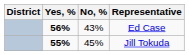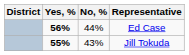Ed Case | No, %: 43% -> 44%
Jill Tokuda | No, %: 45% -> 43%
